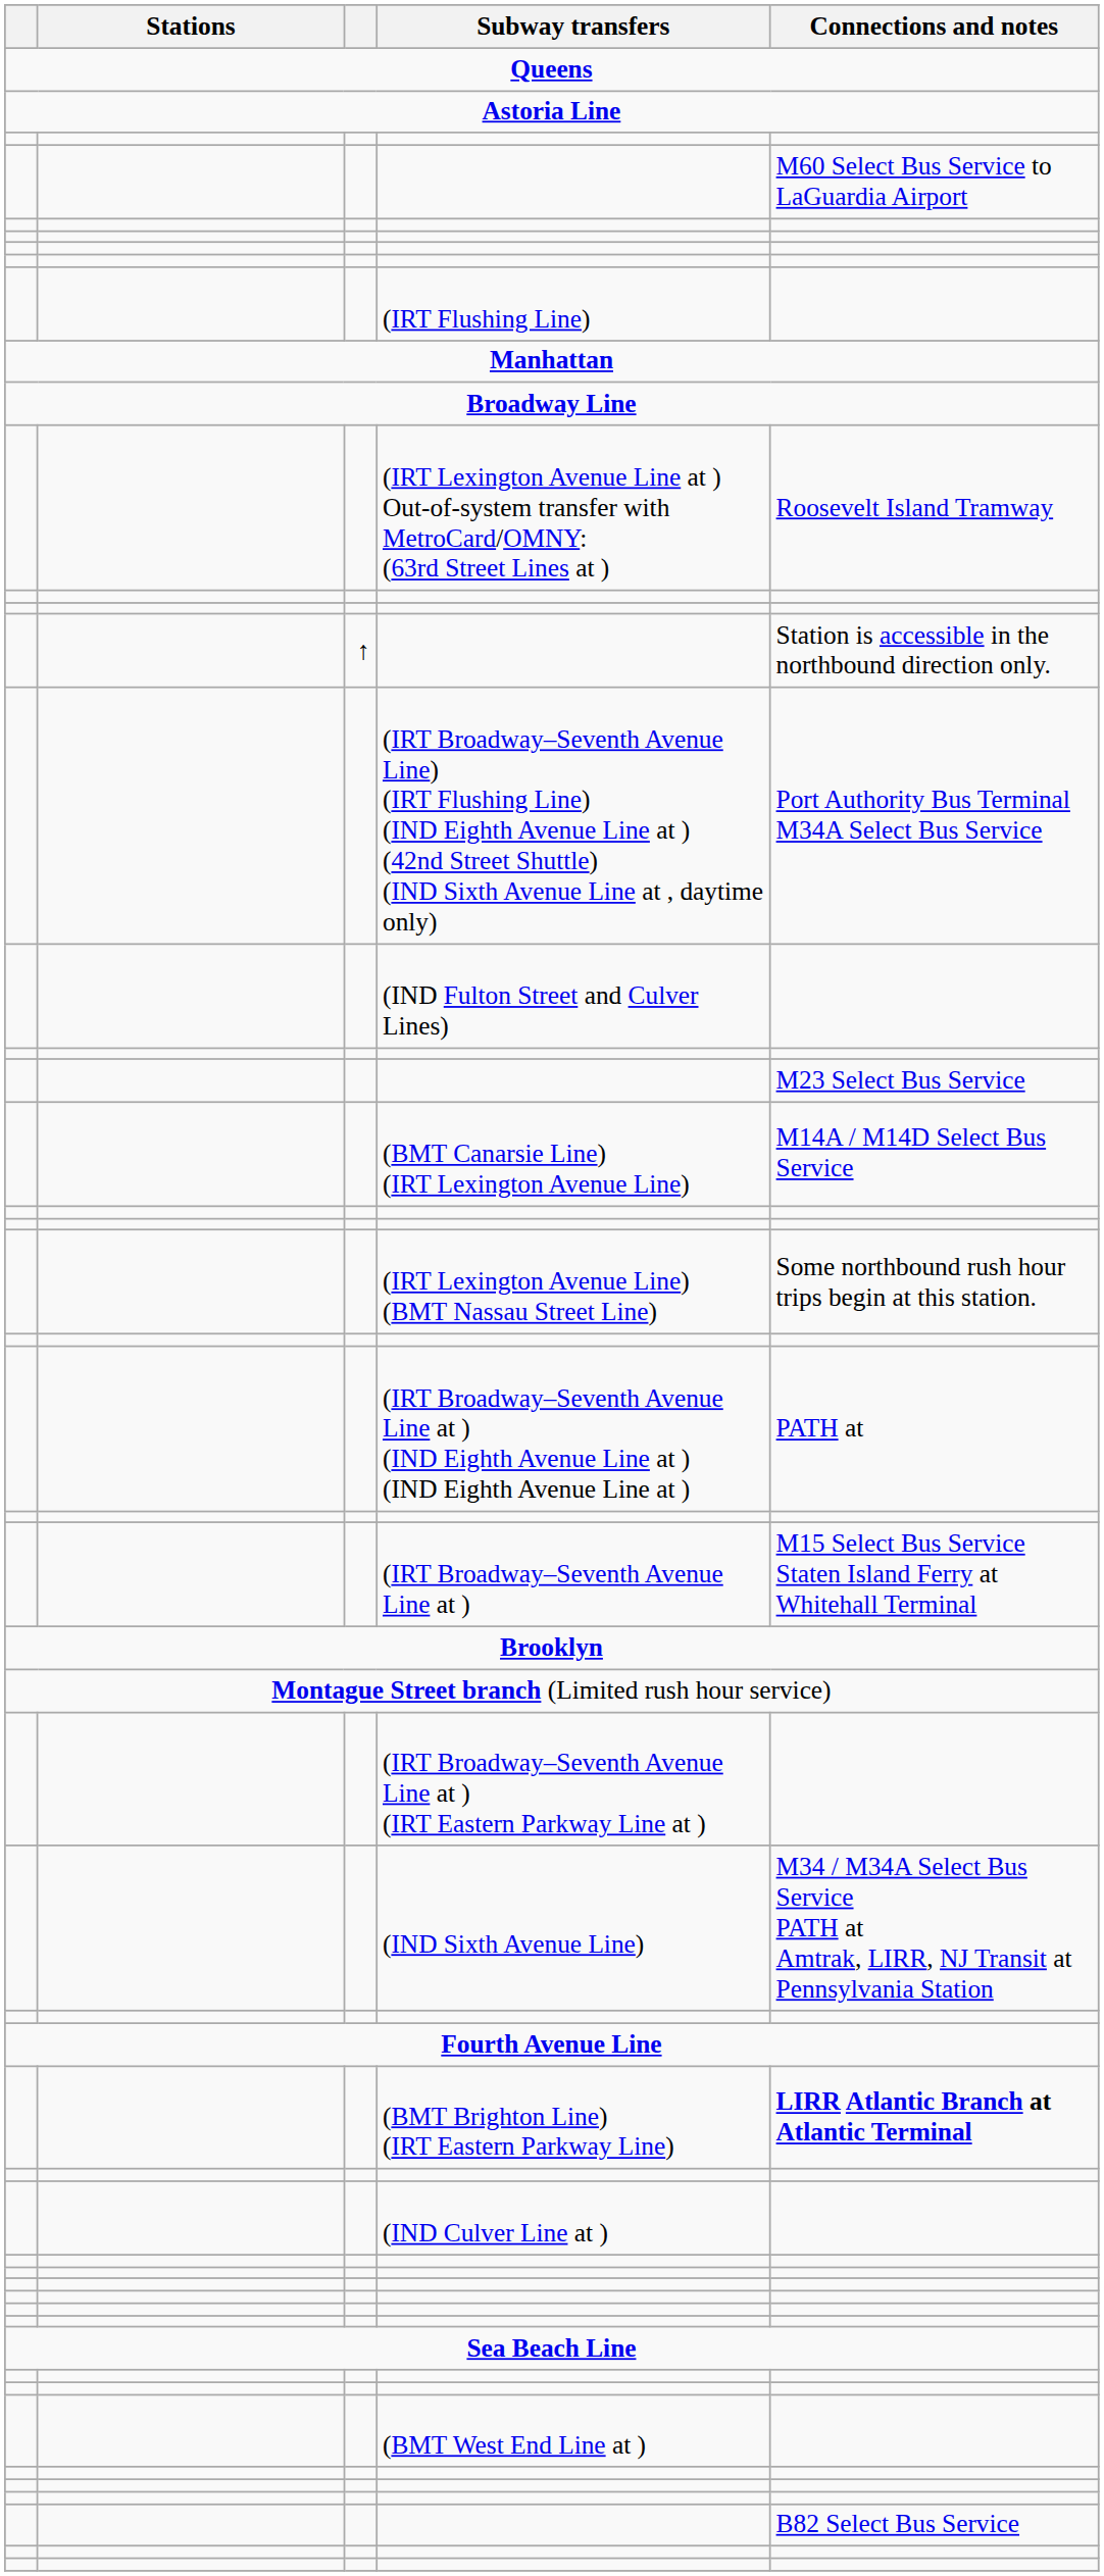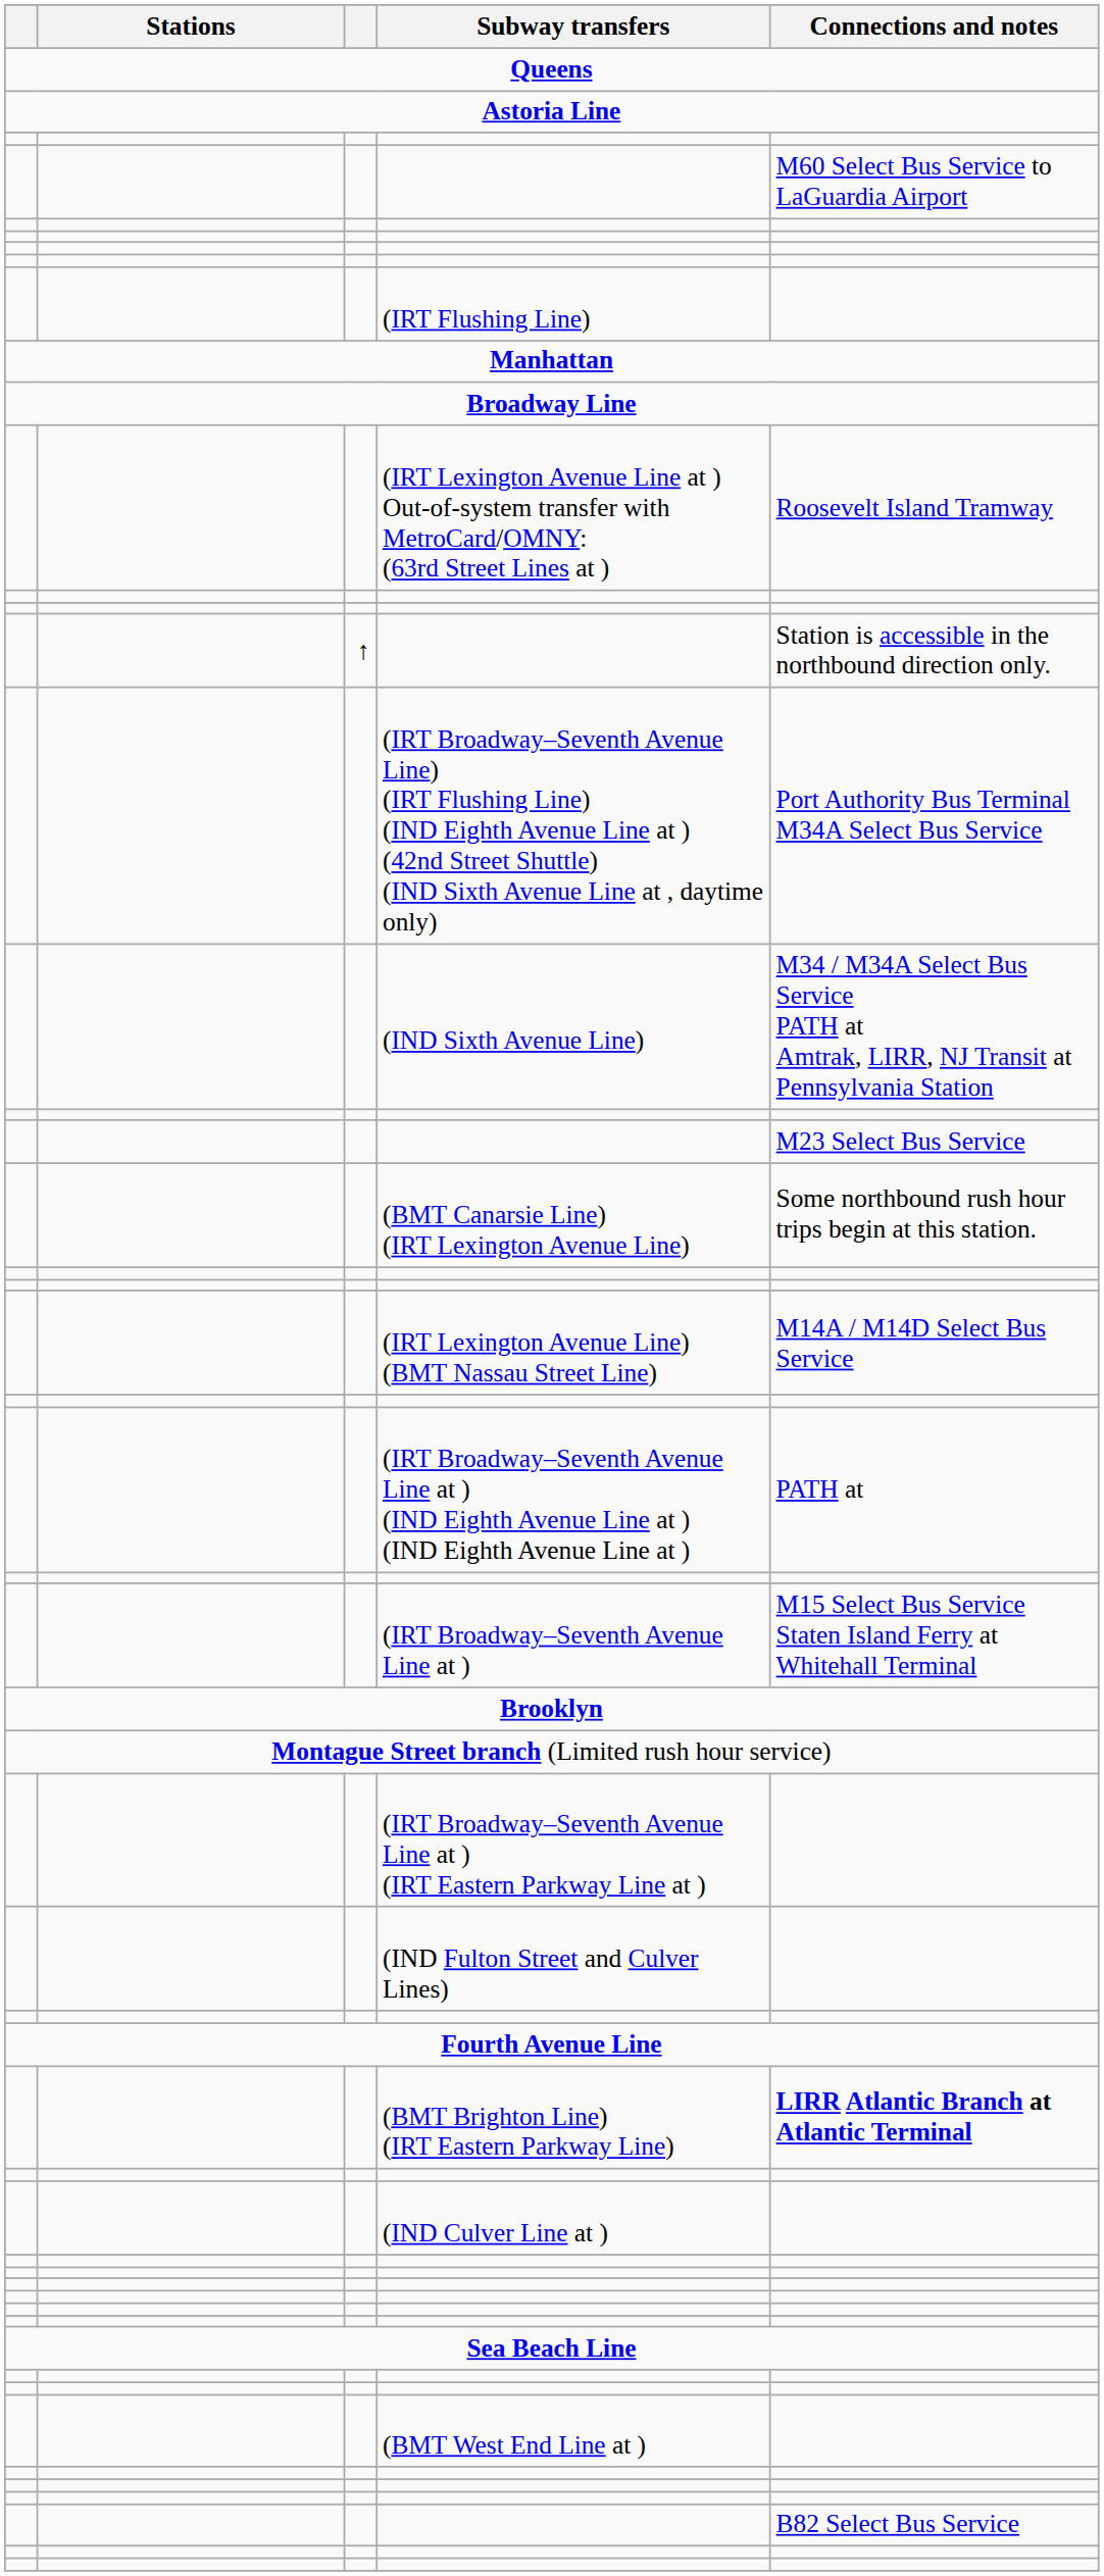rows swapped: (IND Sixth Avenue Line) <-> (IND Fulton Street and Culver Lines)
(BMT Canarsie Line) (IRT Lexington Avenue Line) | Connections and notes: M14A / M14D Select Bus Service -> Some northbound rush hour trips begin at this station.
(IRT Lexington Avenue Line) (BMT Nassau Street Line) | Connections and notes: Some northbound rush hour trips begin at this station. -> M14A / M14D Select Bus Service
